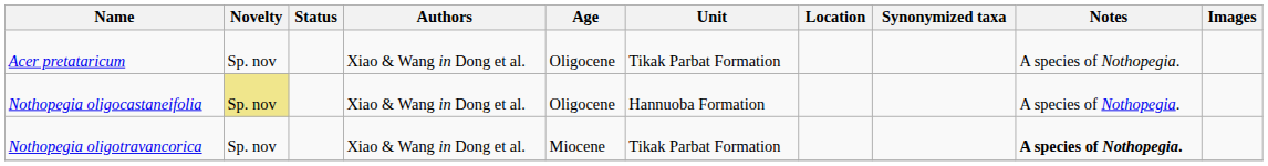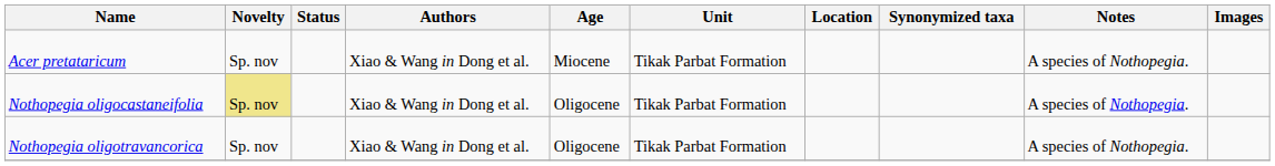Acer pretataricum | Age: Oligocene -> Miocene
Nothopegia oligocastaneifolia | Unit: Hannuoba Formation -> Tikak Parbat Formation
Nothopegia oligotravancorica | Age: Miocene -> Oligocene
Nothopegia oligotravancorica | Notes: bold -> normal
